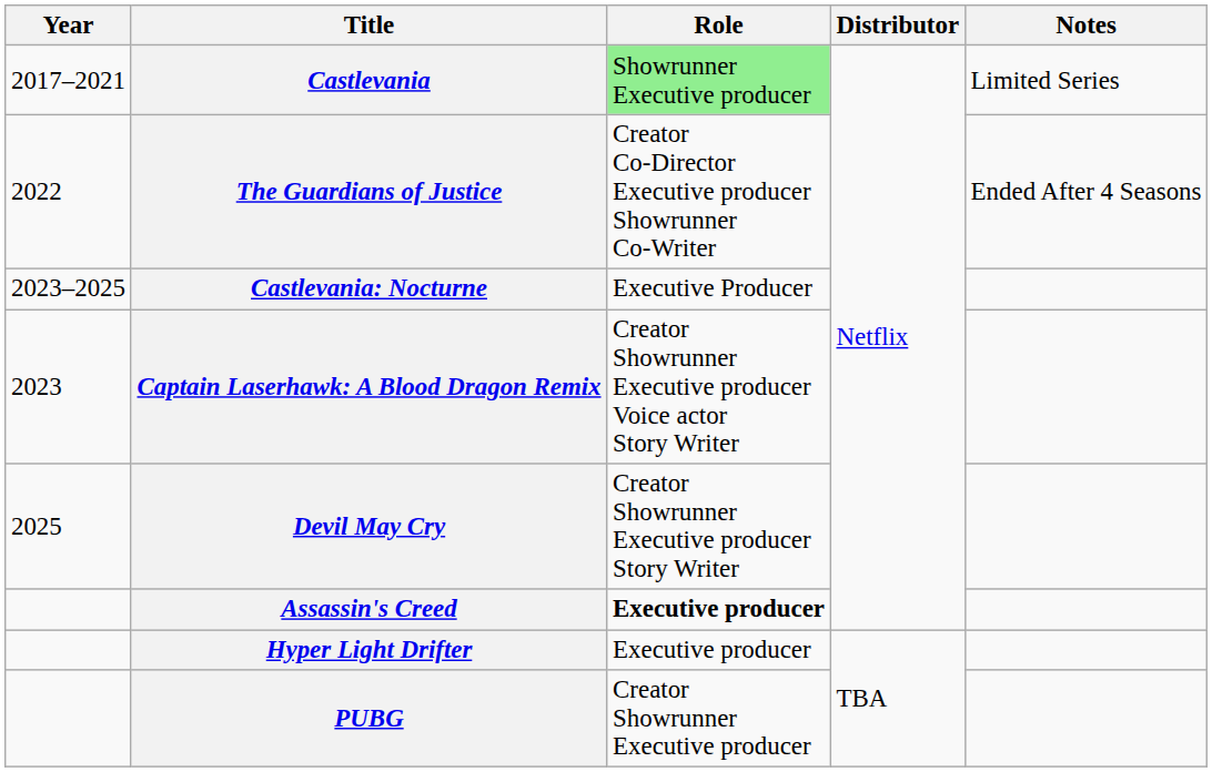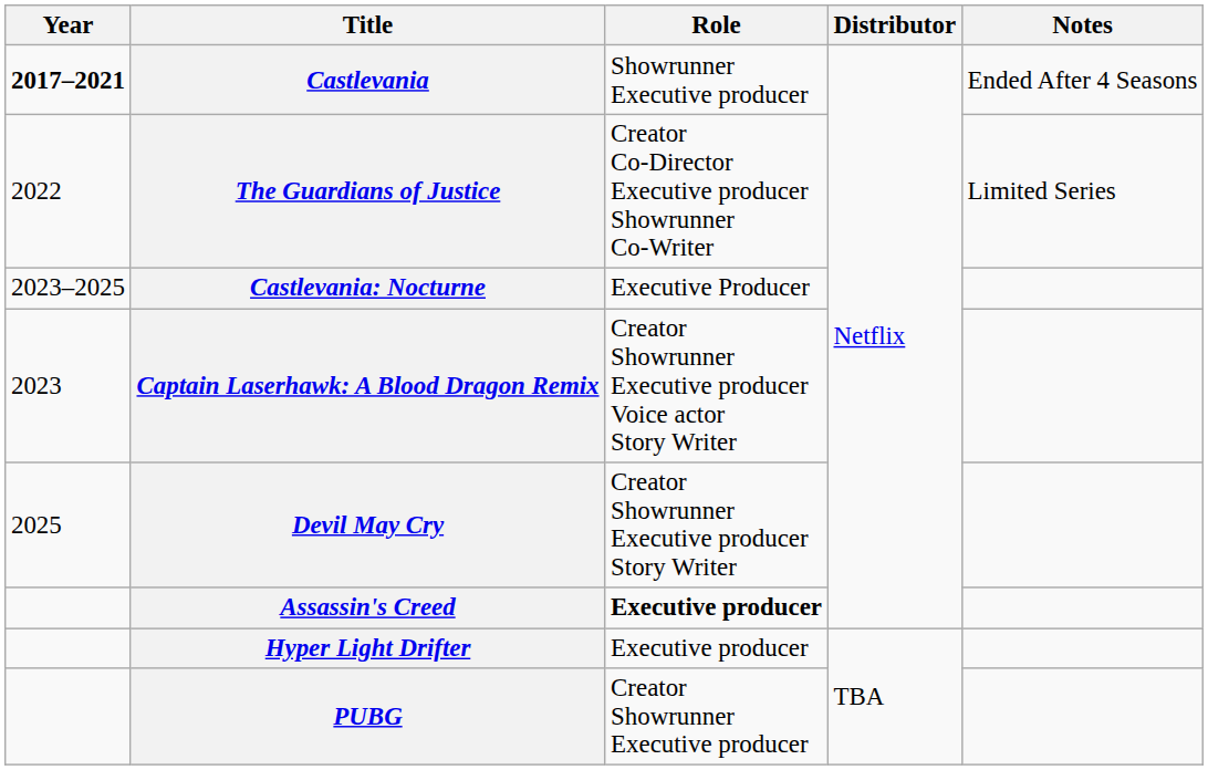Castlevania | Year: normal -> bold
Castlevania | Role: lightgreen background -> no background
Castlevania | Notes: Limited Series -> Ended After 4 Seasons
The Guardians of Justice | Notes: Ended After 4 Seasons -> Limited Series
